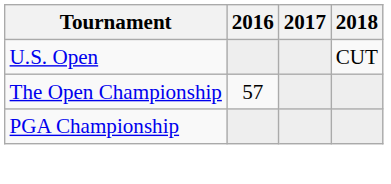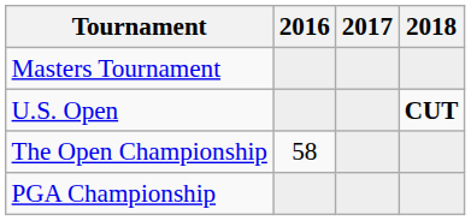+ row: Masters Tournament
U.S. Open | 2018: normal -> bold
The Open Championship | 2016: 57 -> 58
